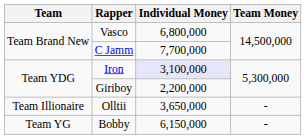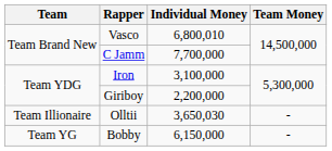Vasco | Individual Money: 6,800,000 -> 6,800,010
Iron | Individual Money: lavender background -> no background
Olltii | Individual Money: 3,650,000 -> 3,650,030
